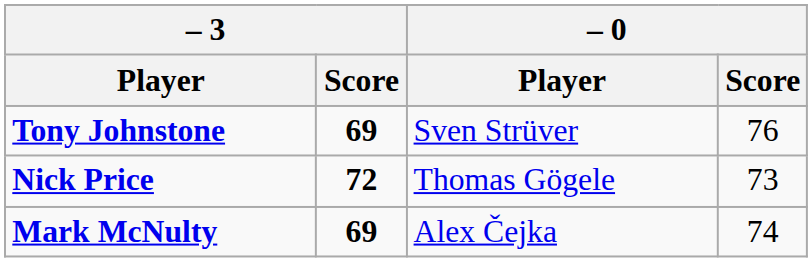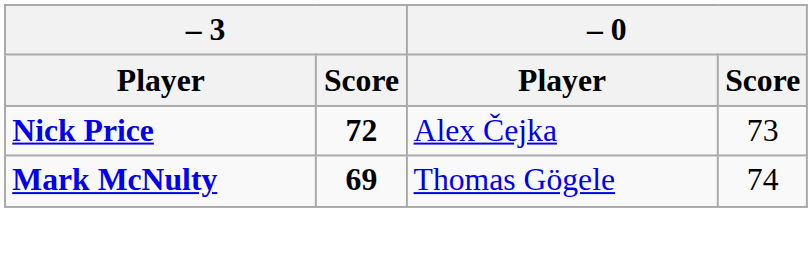- row: Tony Johnstone | 69 | Sven Strüver | 76
Nick Price | – 0 / Player: Thomas Gögele -> Alex Čejka
Mark McNulty | – 0 / Player: Alex Čejka -> Thomas Gögele
